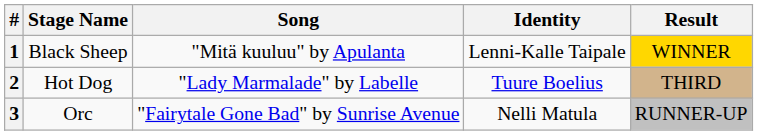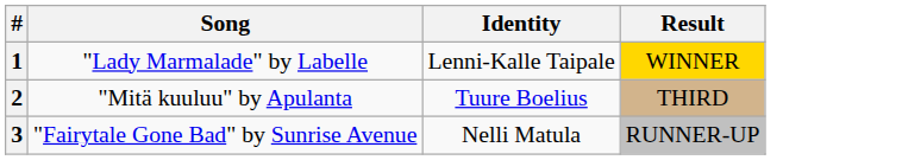- column: Stage Name | Black Sheep | Hot Dog | Orc
1 | Song: "Mitä kuuluu" by Apulanta -> "Lady Marmalade" by Labelle
2 | Song: "Lady Marmalade" by Labelle -> "Mitä kuuluu" by Apulanta
